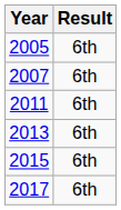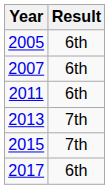2013 | Result: 6th -> 7th
2015 | Result: 6th -> 7th
